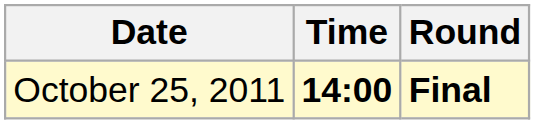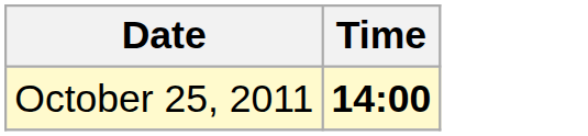- column: Round | Final
